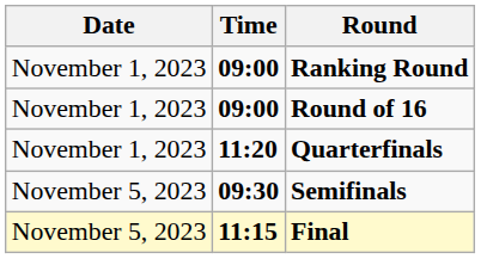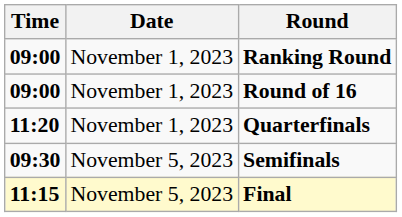columns swapped: Date <-> Time
